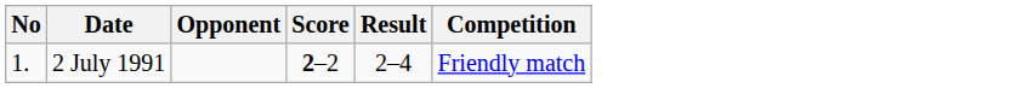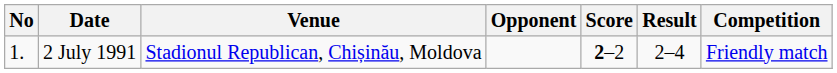+ column: Venue | Stadionul Republican, Chișinău, Moldova
